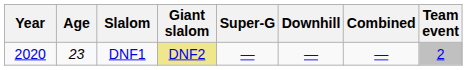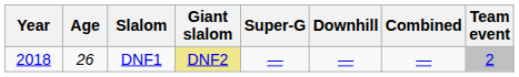DNF1 | Year: 2020 -> 2018
DNF1 | Age: 23 -> 26
